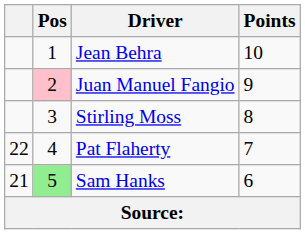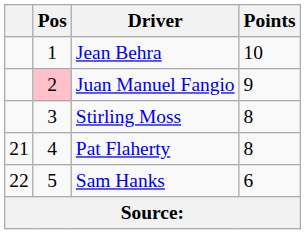Pat Flaherty | column 1: 22 -> 21
Pat Flaherty | Points: 7 -> 8
Sam Hanks | column 1: 21 -> 22
Sam Hanks | Pos: lightgreen background -> no background
